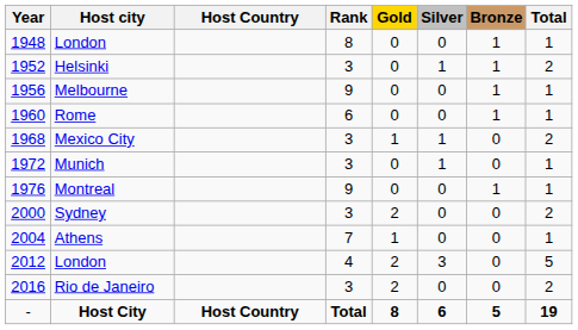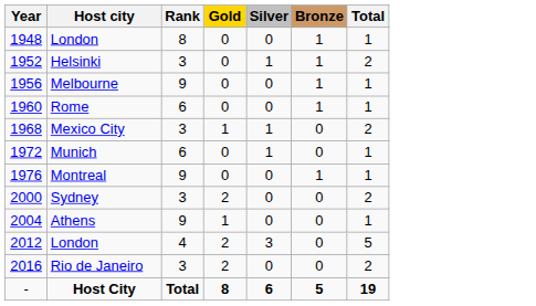- column: Host Country | Host Country
Munich | Rank: 3 -> 6
Athens | Rank: 7 -> 9
